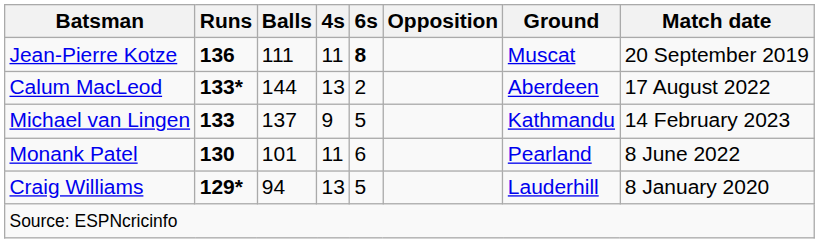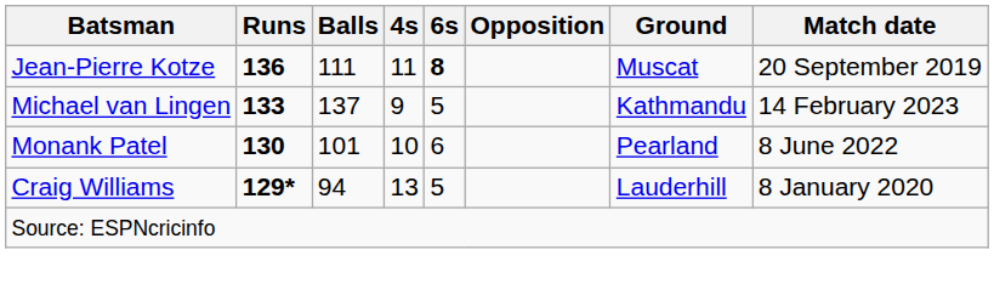- row: Calum MacLeod | 133* | 144 | 13 | 2 | Aberdeen | 17 August 2022
Monank Patel | 4s: 11 -> 10
